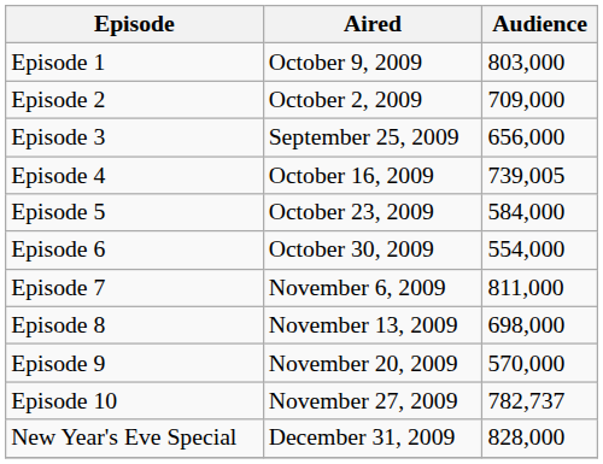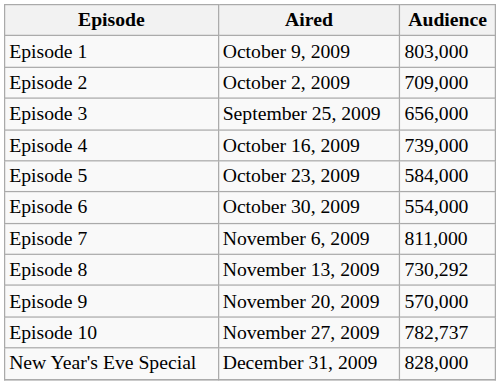Episode 4 | Audience: 739,005 -> 739,000
Episode 8 | Audience: 698,000 -> 730,292
